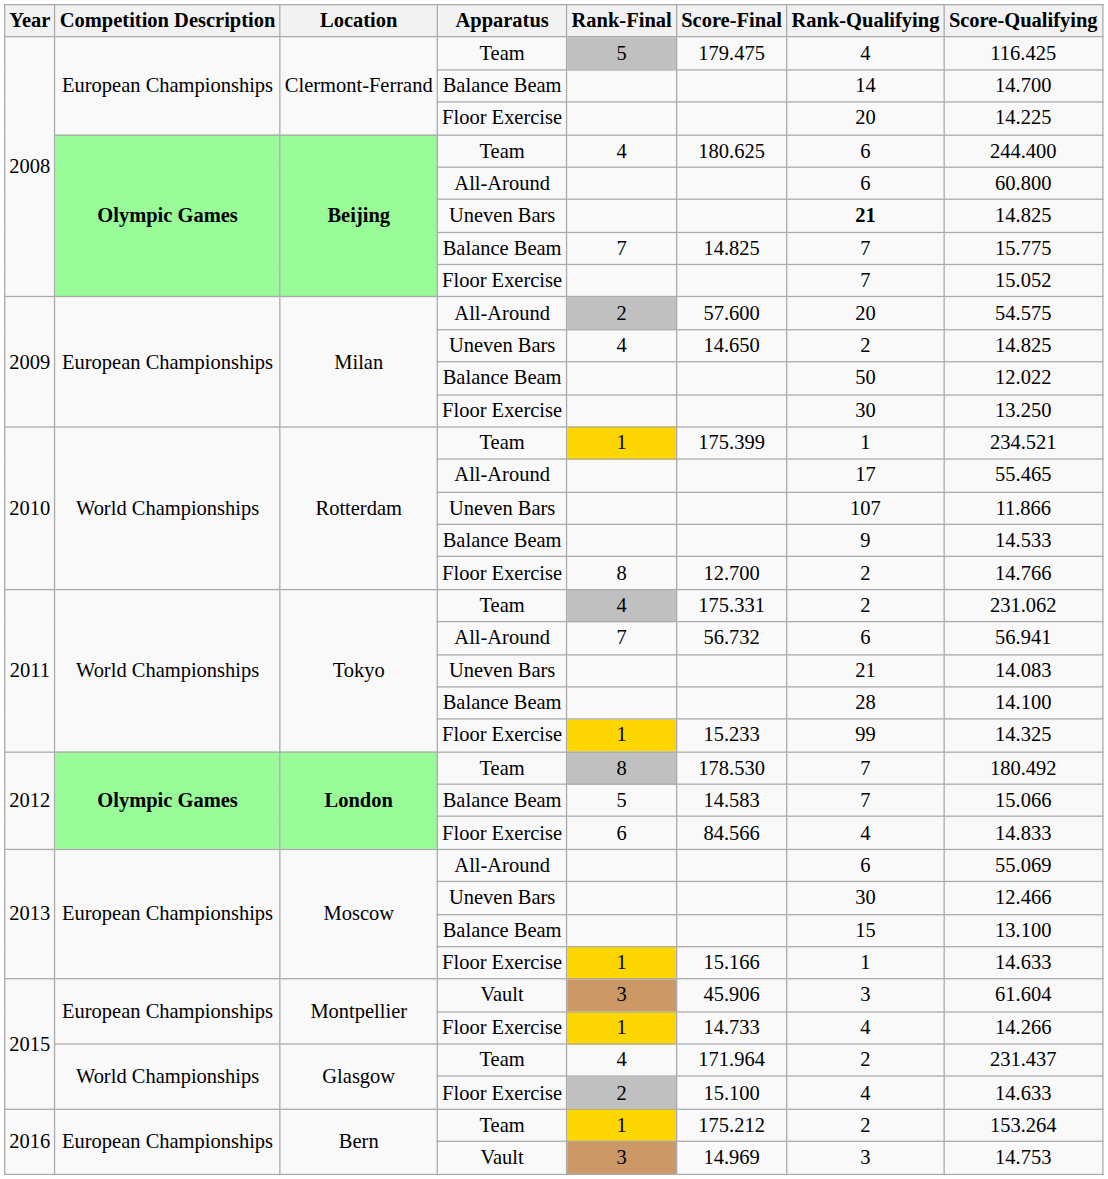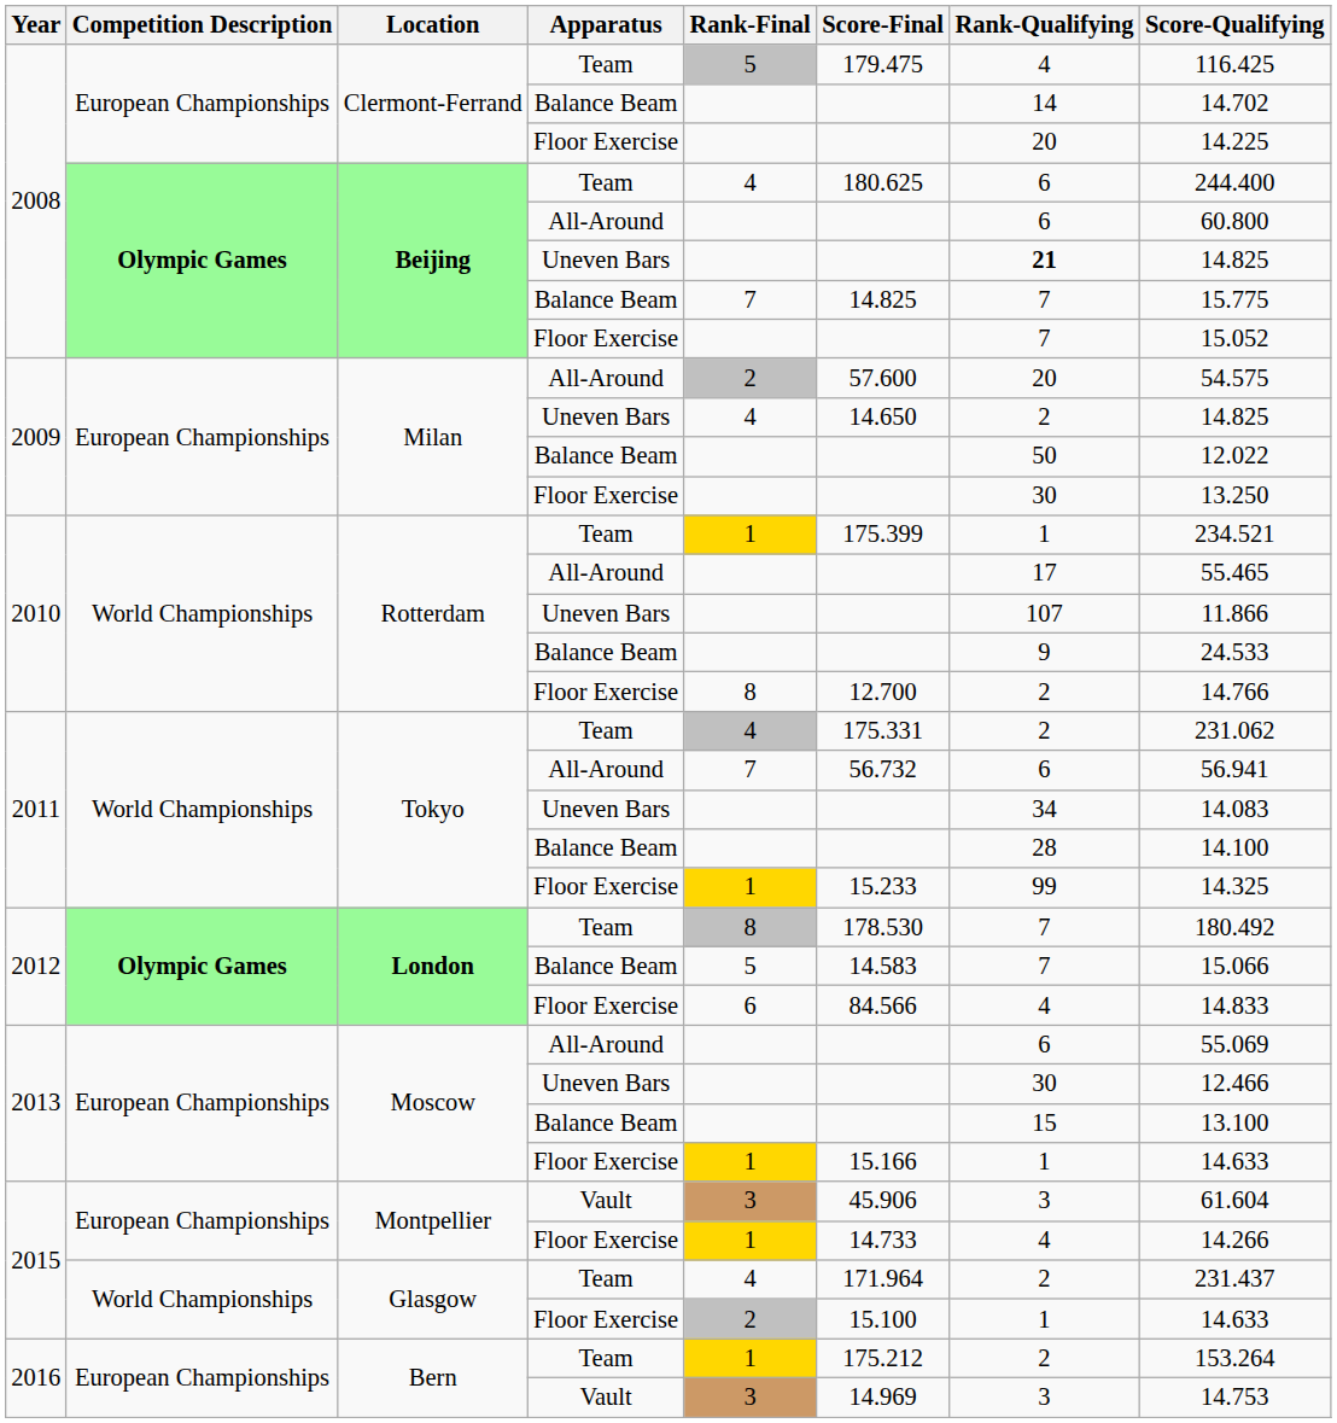Clermont-Ferrand / Balance Beam | Score-Qualifying: 14.700 -> 14.702
Rotterdam / Balance Beam | Score-Qualifying: 14.533 -> 24.533
Tokyo / Uneven Bars | Rank-Qualifying: 21 -> 34
Glasgow / Floor Exercise | Rank-Qualifying: 4 -> 1
